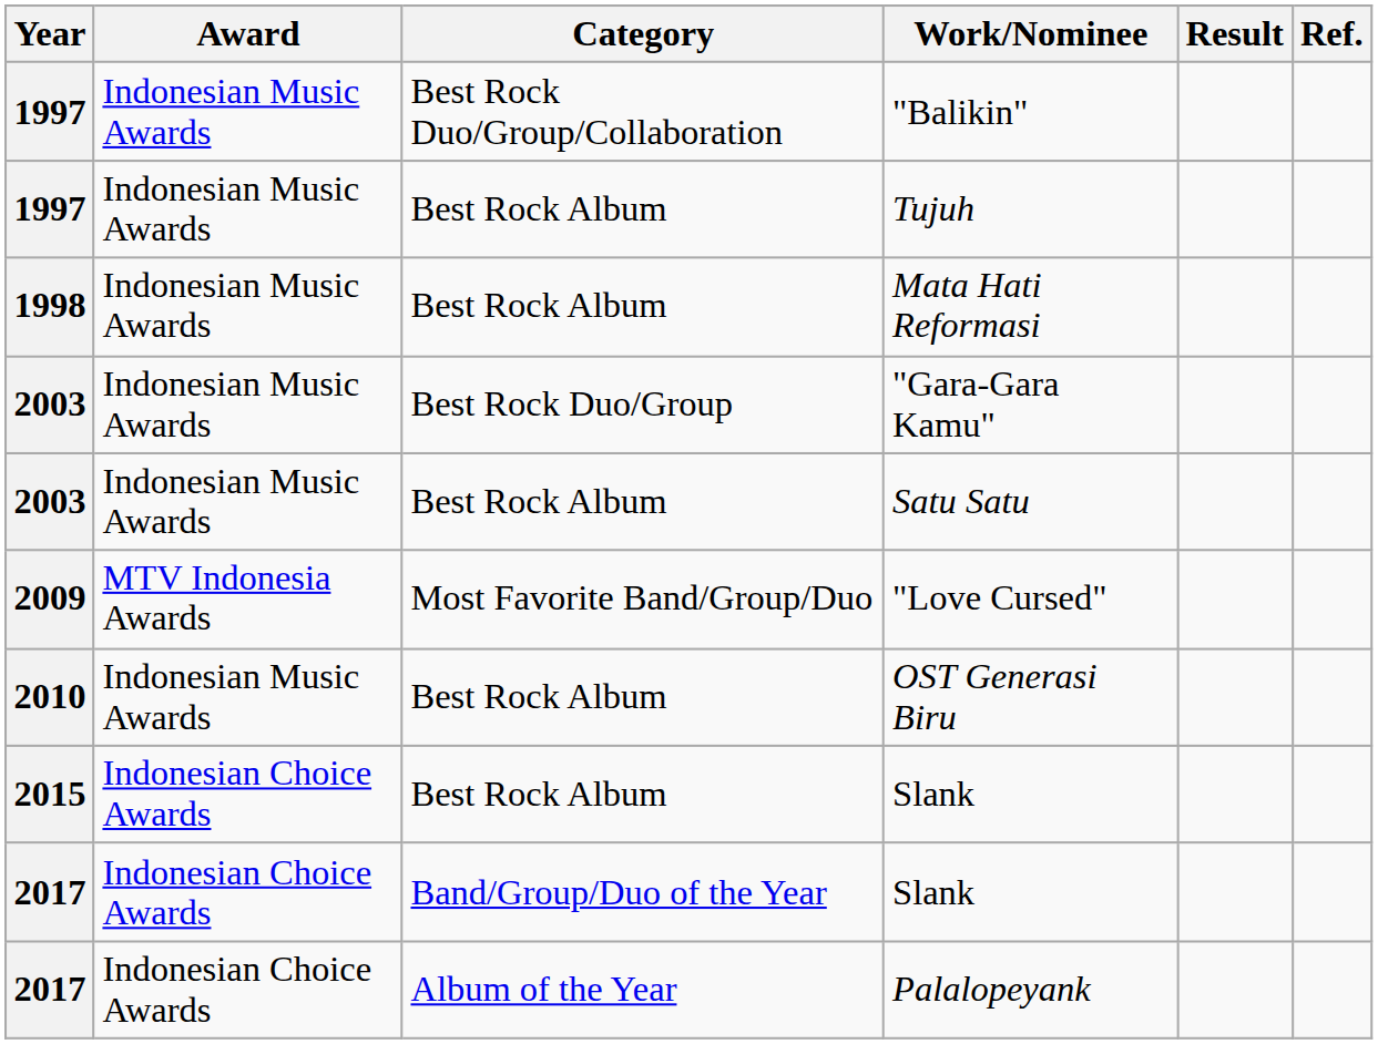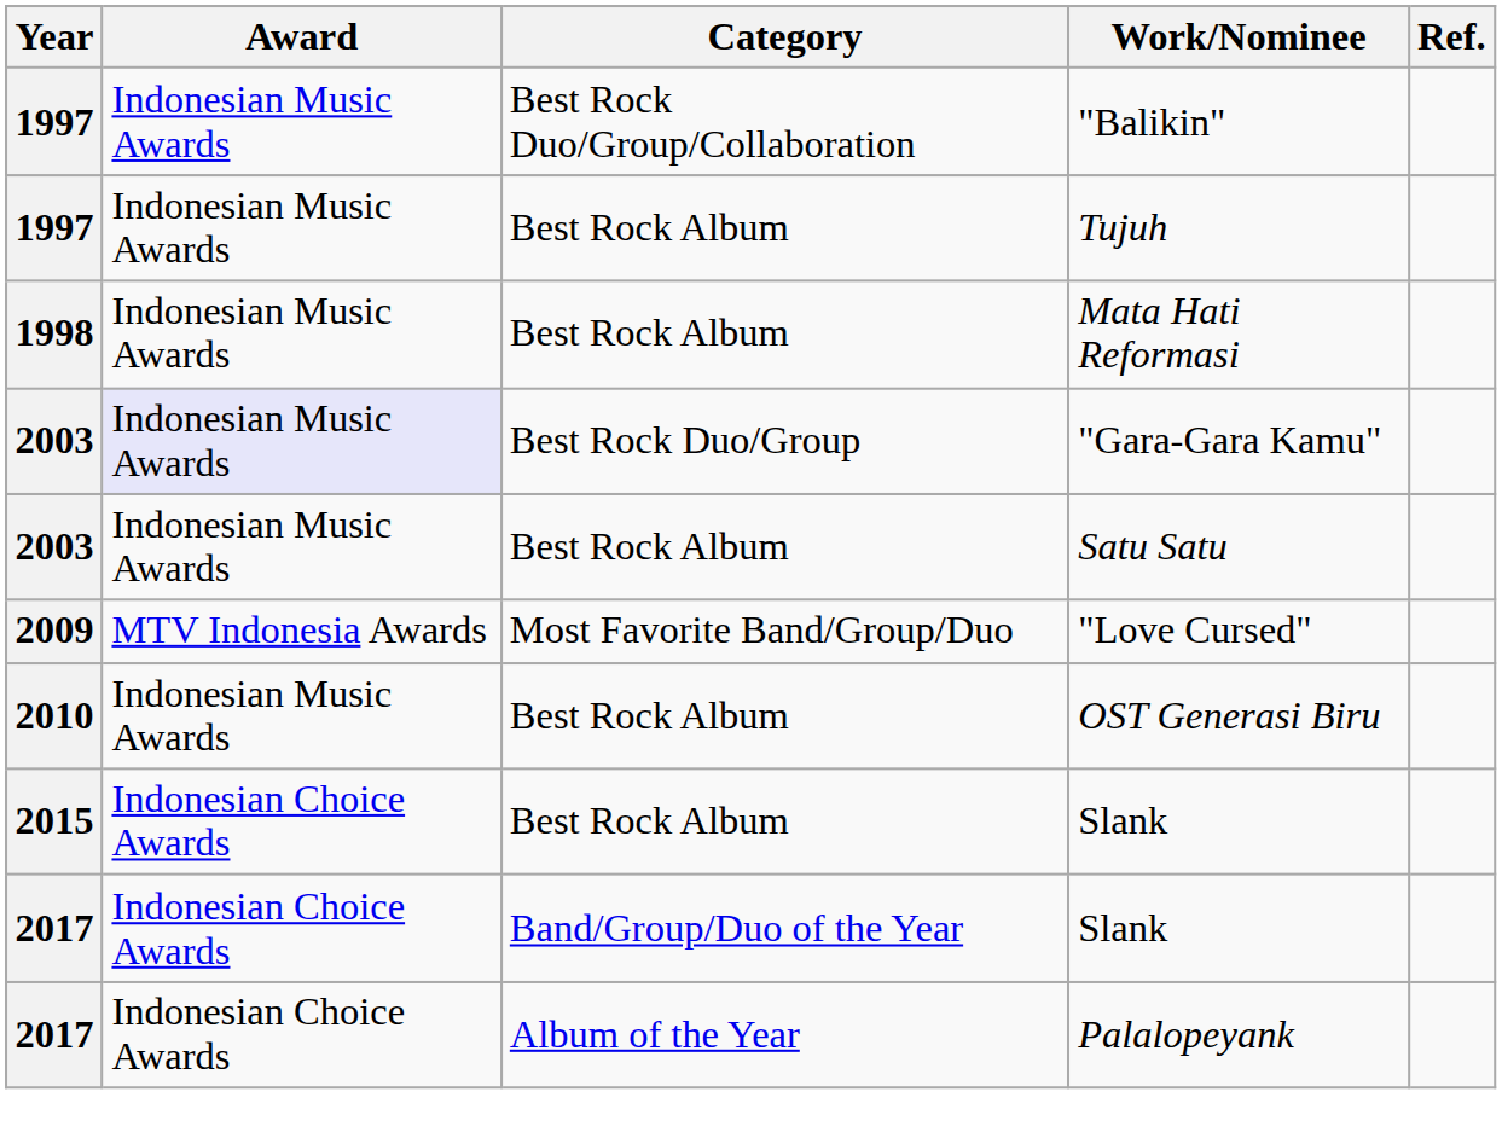- column: Result
"Gara-Gara Kamu" | Award: no background -> lavender background
